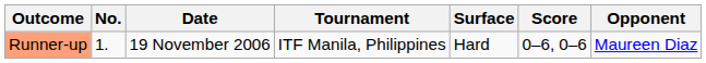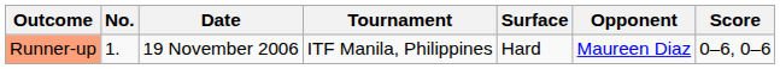columns swapped: Opponent <-> Score
